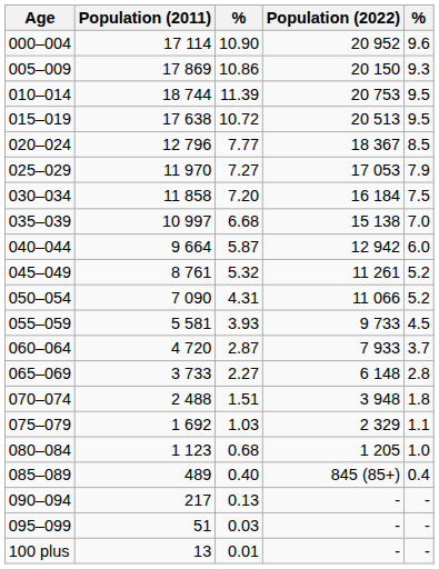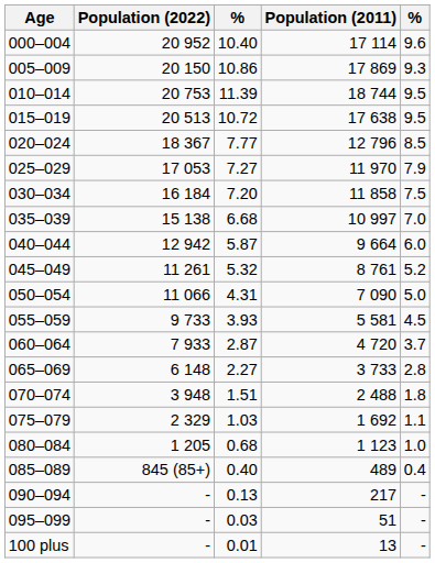columns swapped: Population (2011) <-> Population (2022)
000–004 | column 3: 10.90 -> 10.40
050–054 | column 5: 5.2 -> 5.0
